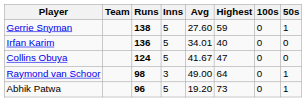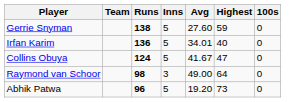- column: 50s | 1 | 0 | 0 | 1 | 1
